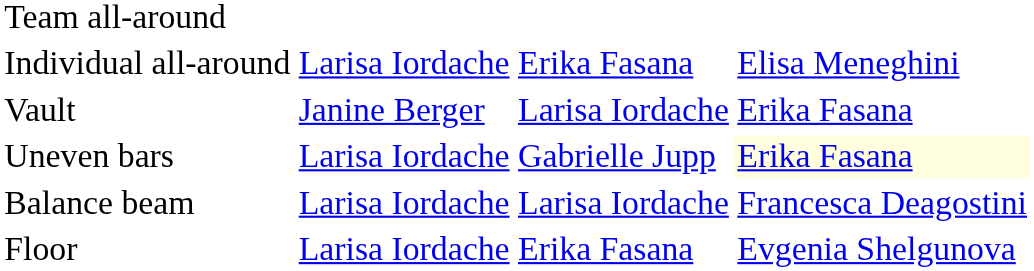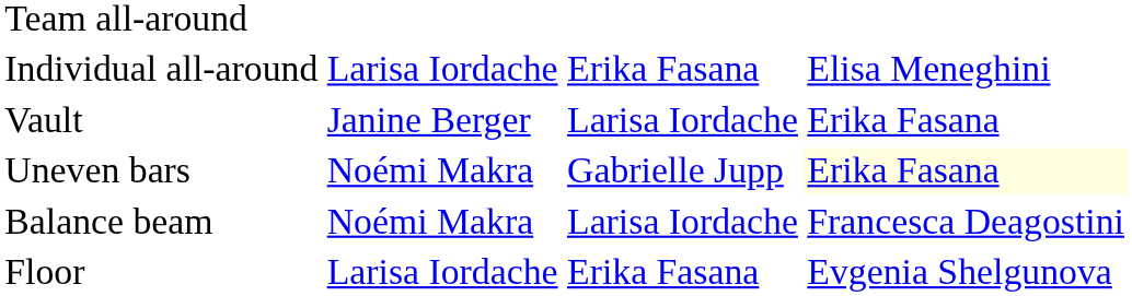Uneven bars | column 2: Larisa Iordache -> Noémi Makra
Balance beam | column 2: Larisa Iordache -> Noémi Makra
